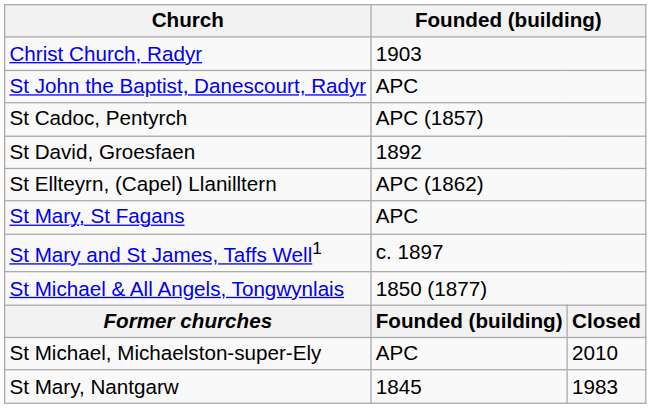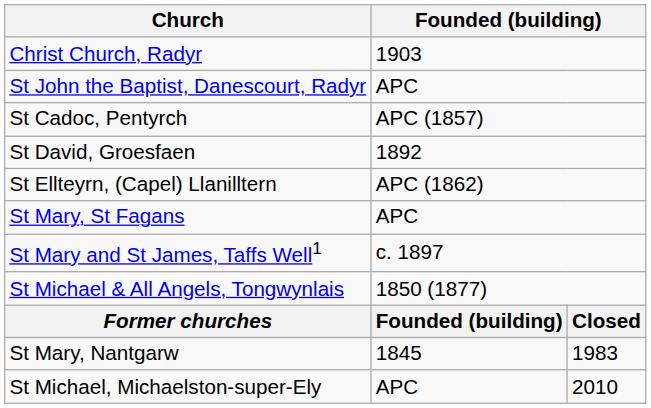rows swapped: St Michael, Michaelston-super-Ely <-> St Mary, Nantgarw
